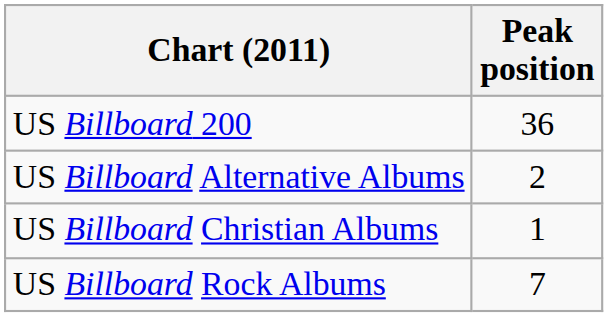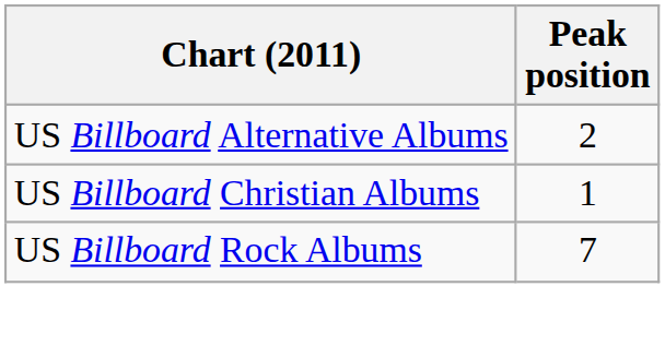- row: US Billboard 200 | 36
